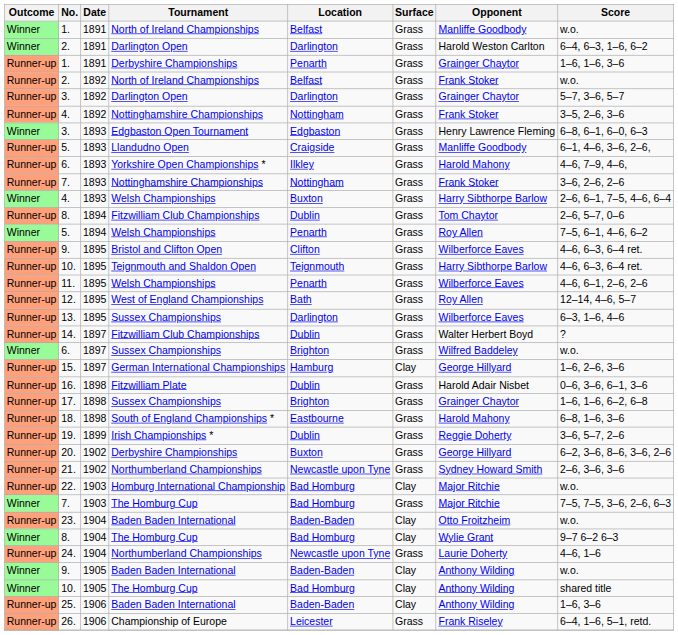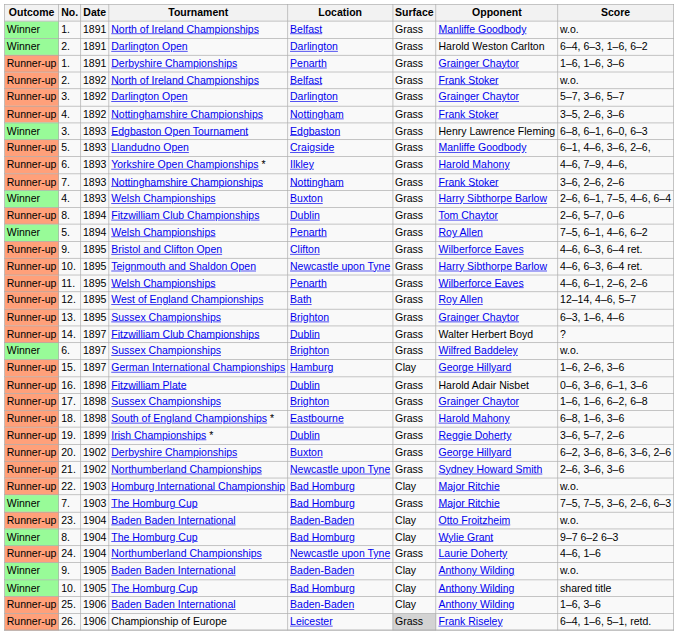10. / Teignmouth and Shaldon Open | Location: Teignmouth -> Newcastle upon Tyne
13. | Location: Darlington -> Brighton
13. | Opponent: Wilberforce Eaves -> Grainger Chaytor
26. | Surface: no background -> lightgrey background
